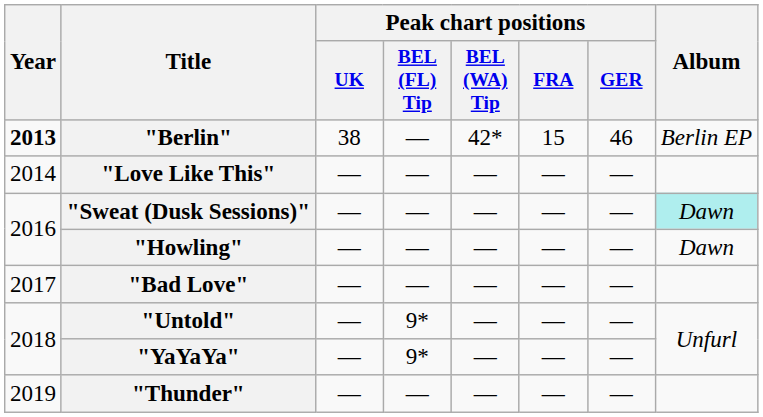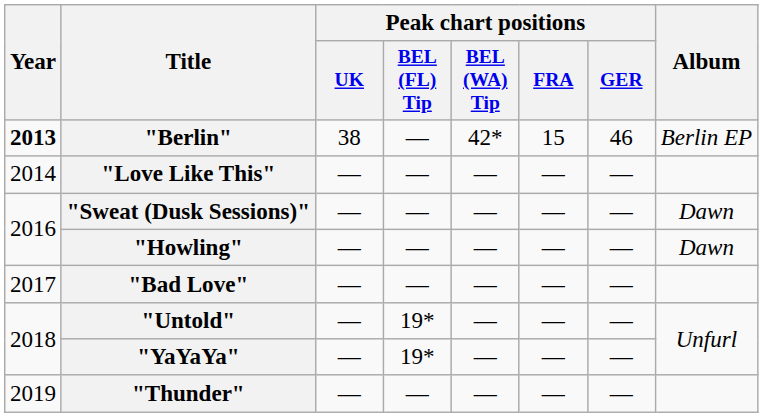"Sweat (Dusk Sessions)" | Album: paleturquoise background -> no background
"Untold" | Peak chart positions / BEL (FL) Tip: 9* -> 19*
"YaYaYa" | Peak chart positions / BEL (FL) Tip: 9* -> 19*
